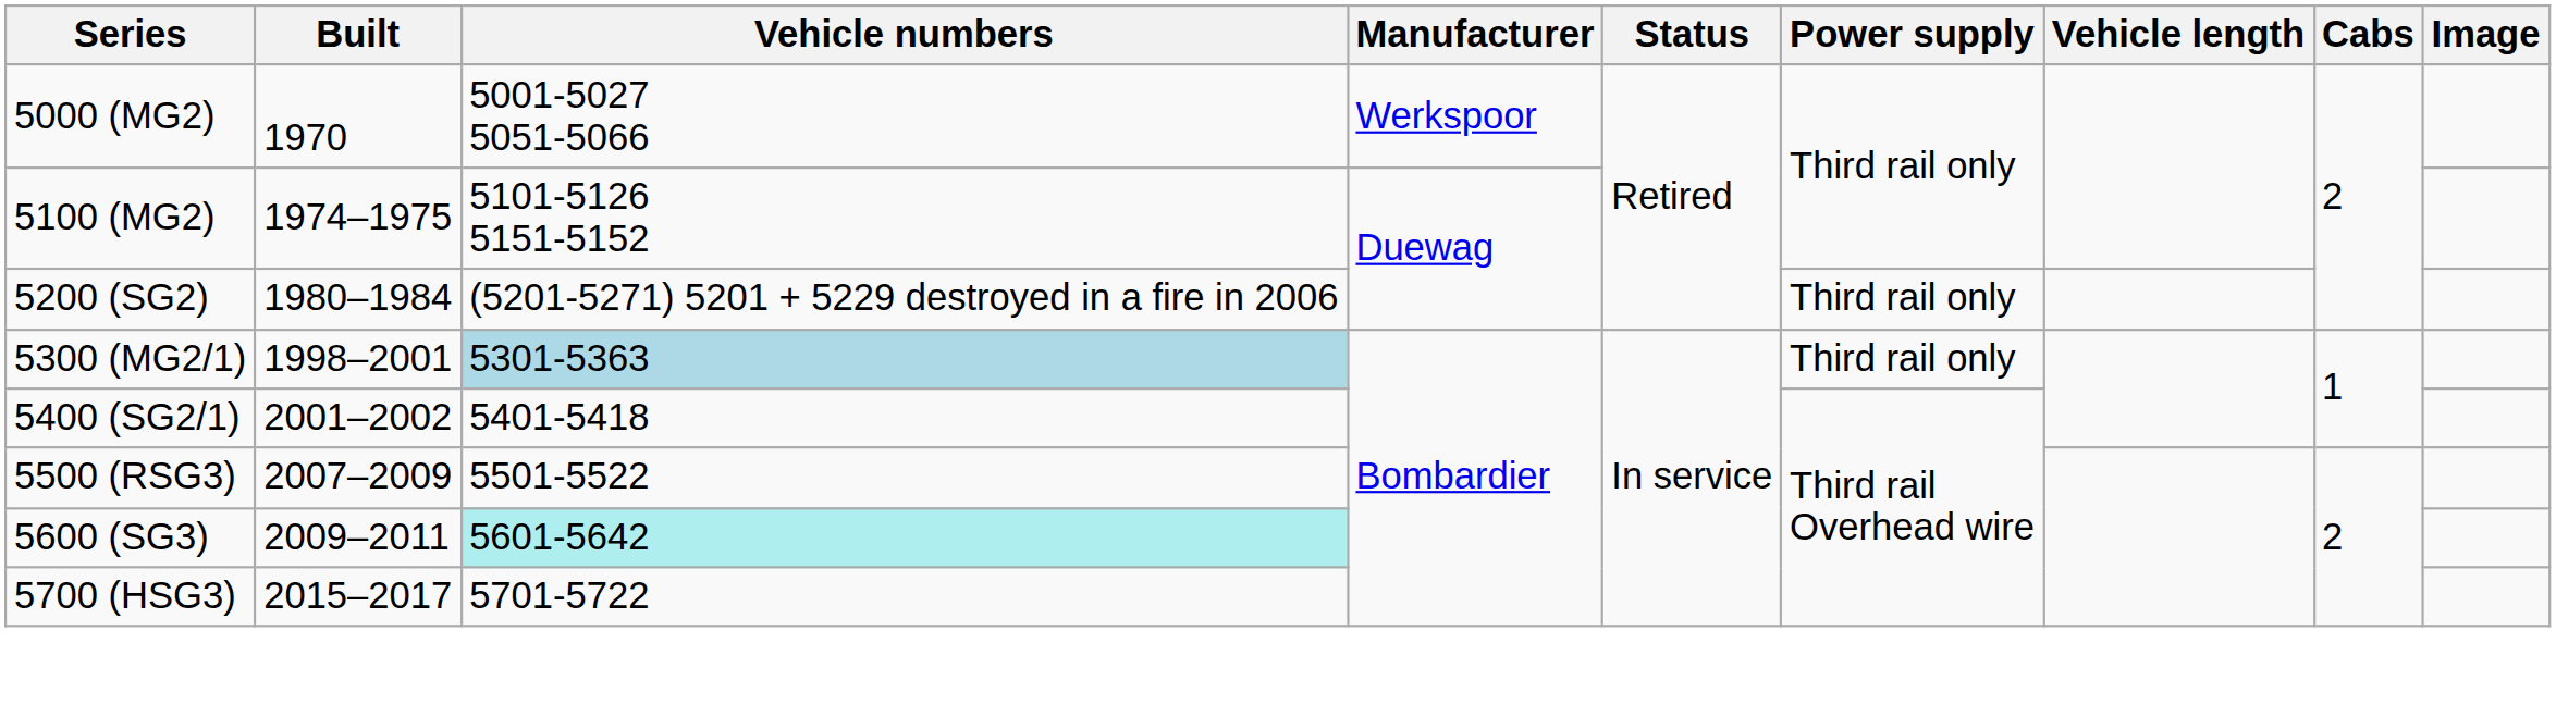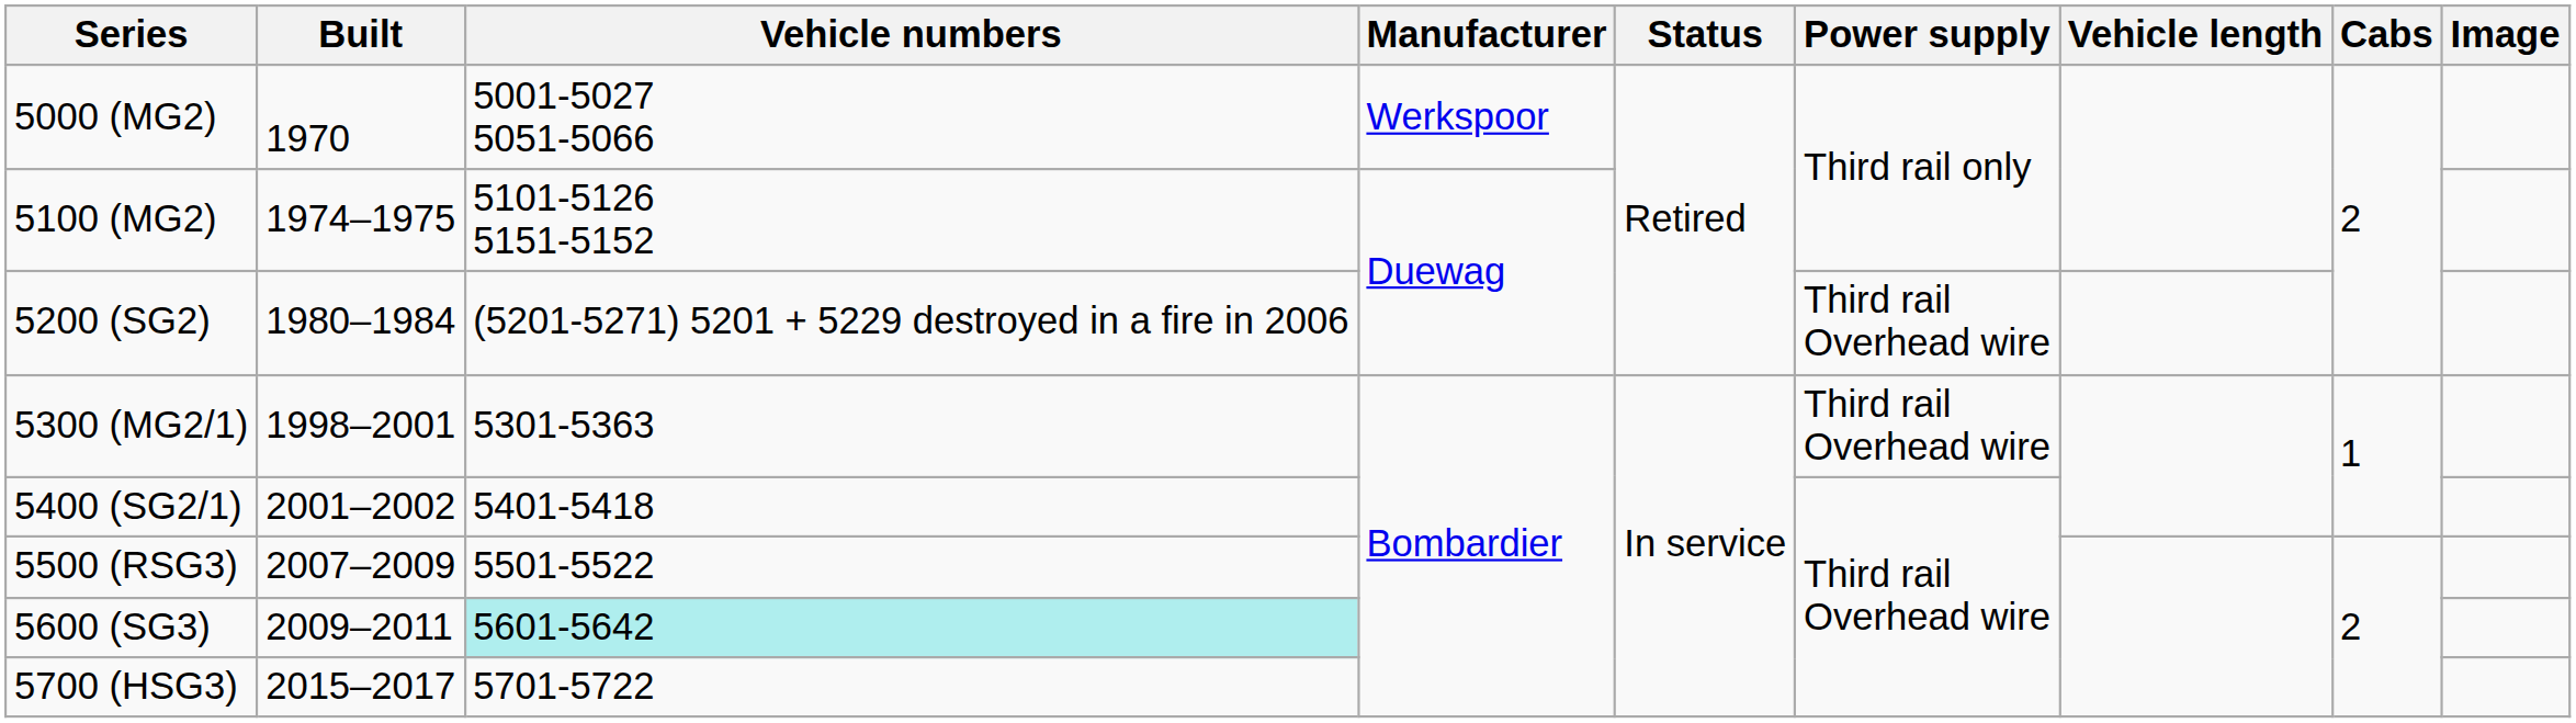5200 (SG2) | Power supply: Third rail only -> Third rail Overhead wire
5300 (MG2/1) | Vehicle numbers: lightblue background -> no background
5300 (MG2/1) | Power supply: Third rail only -> Third rail Overhead wire
